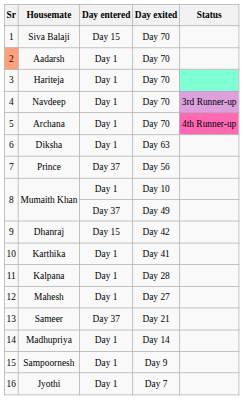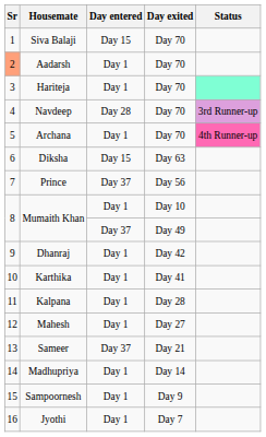Navdeep | Day entered: Day 1 -> Day 28
Diksha | Day entered: Day 1 -> Day 15
Dhanraj | Day entered: Day 15 -> Day 1
